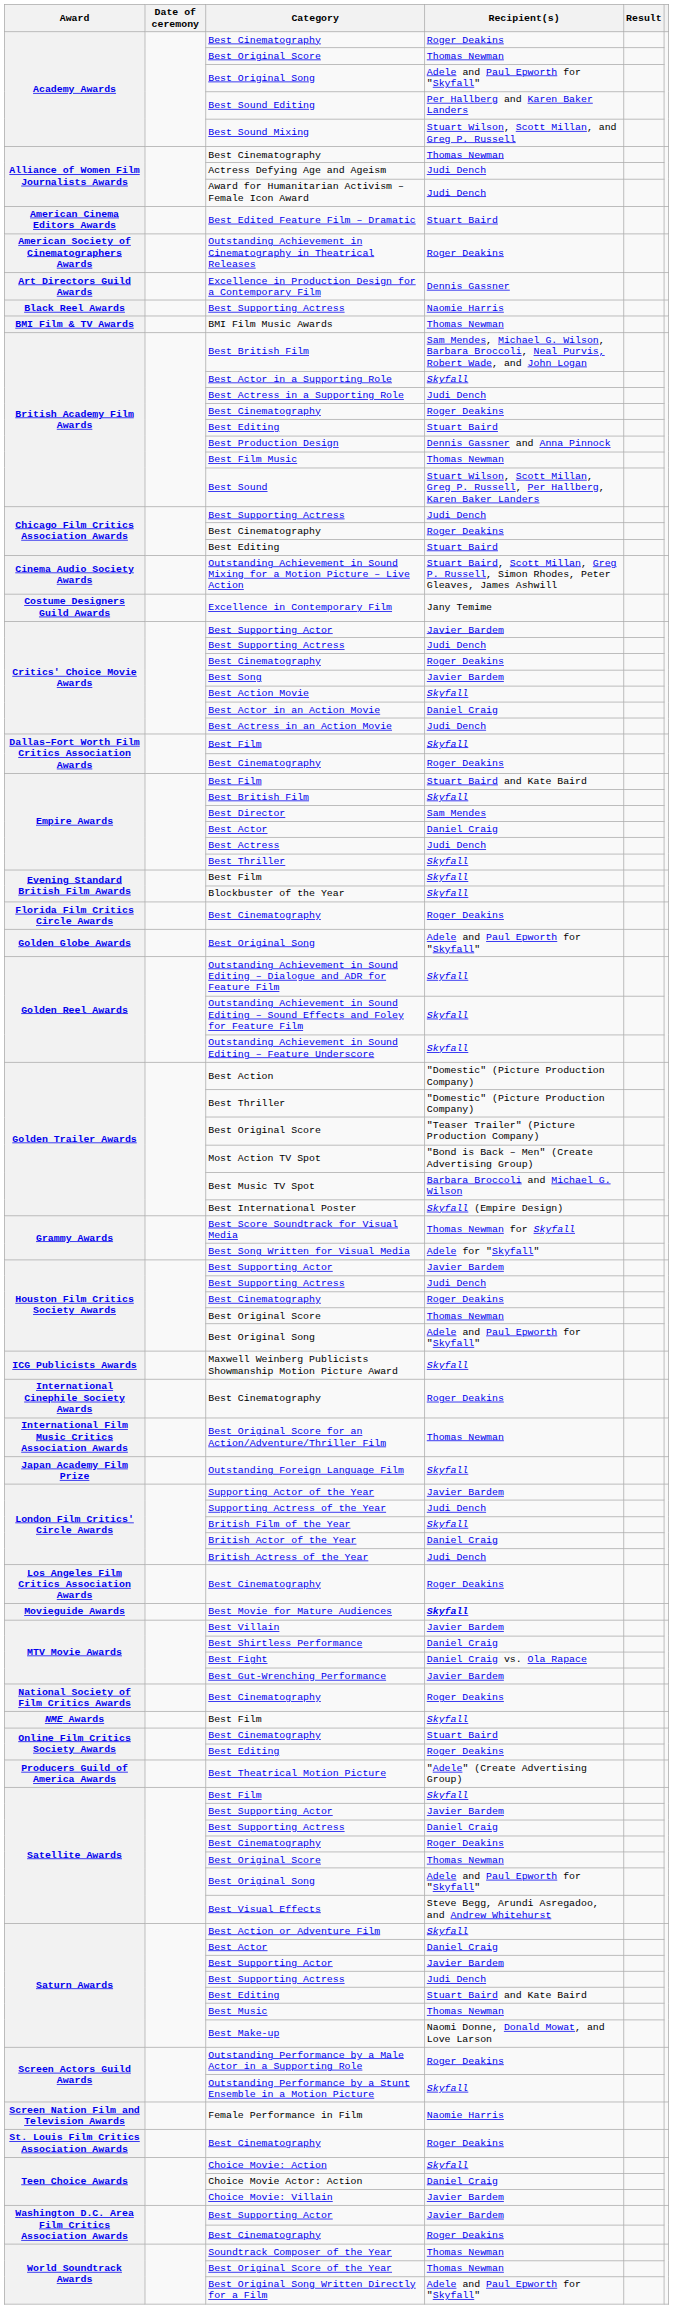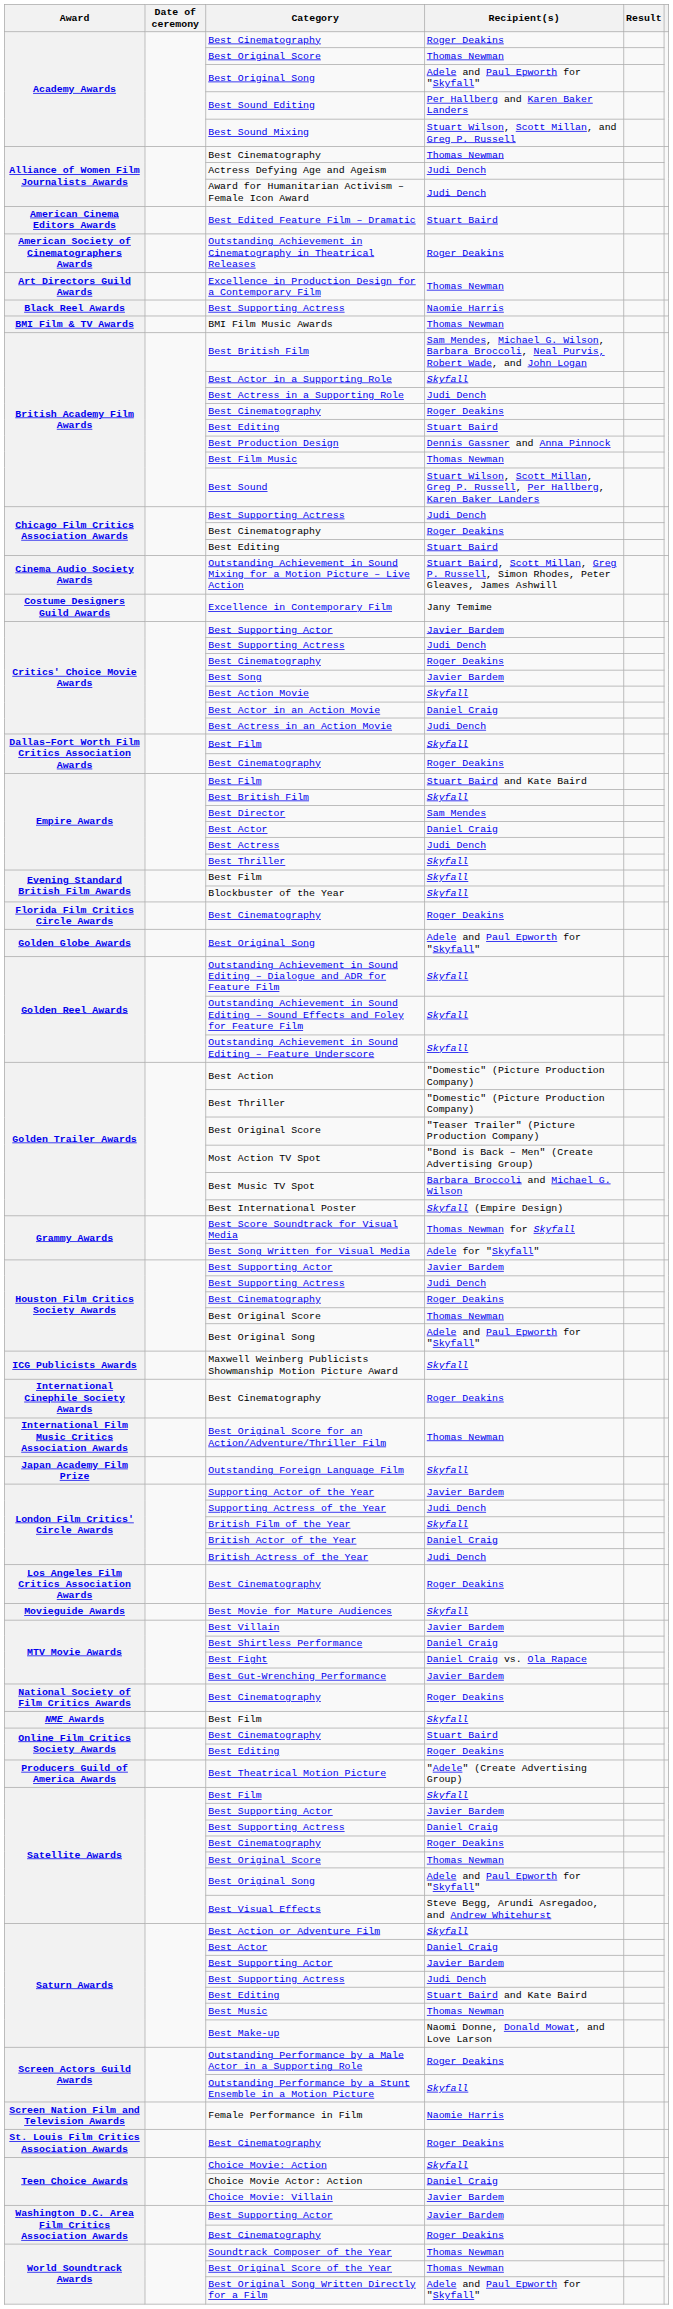Excellence in Production Design for a Contemporary Film | Recipient(s): Dennis Gassner -> Thomas Newman
Best Movie for Mature Audiences | Recipient(s): bold -> normal
